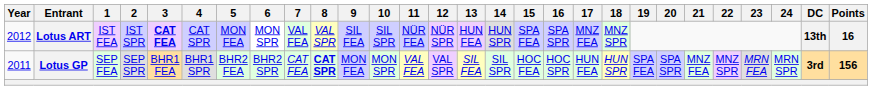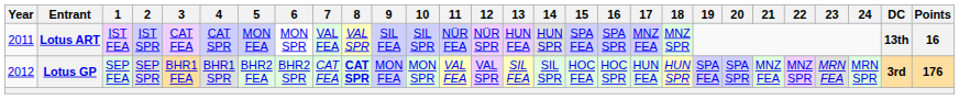Lotus ART | Year: 2012 -> 2011
Lotus ART | 3: bold -> normal
Lotus GP | Year: 2011 -> 2012
Lotus GP | Points: 156 -> 176
